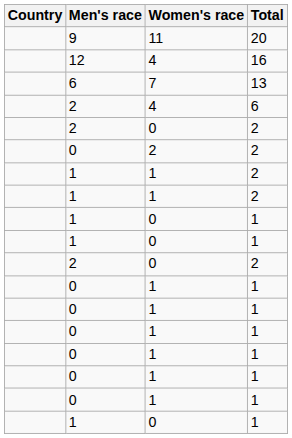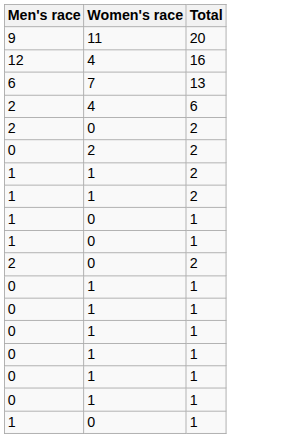- column: Country
